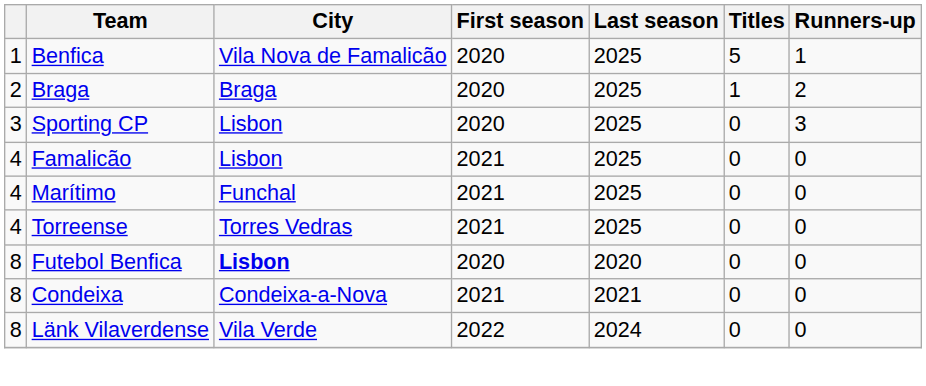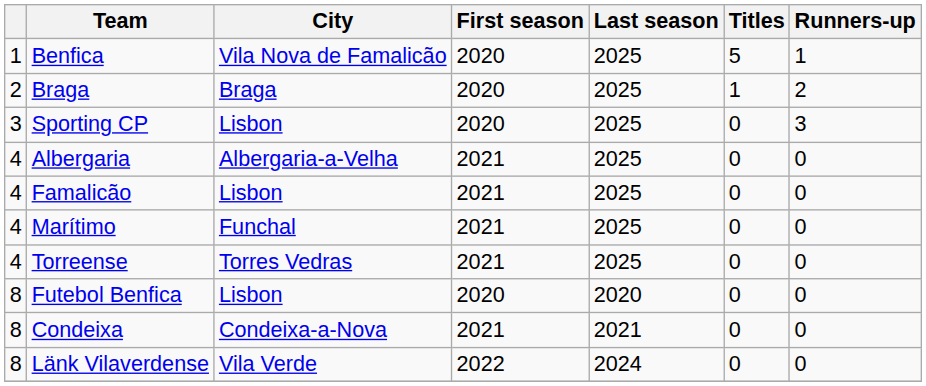+ row: 4 | Albergaria | Albergaria-a-Velha | 2021 | 2025 | 0 | 0
Futebol Benfica | City: bold -> normal
